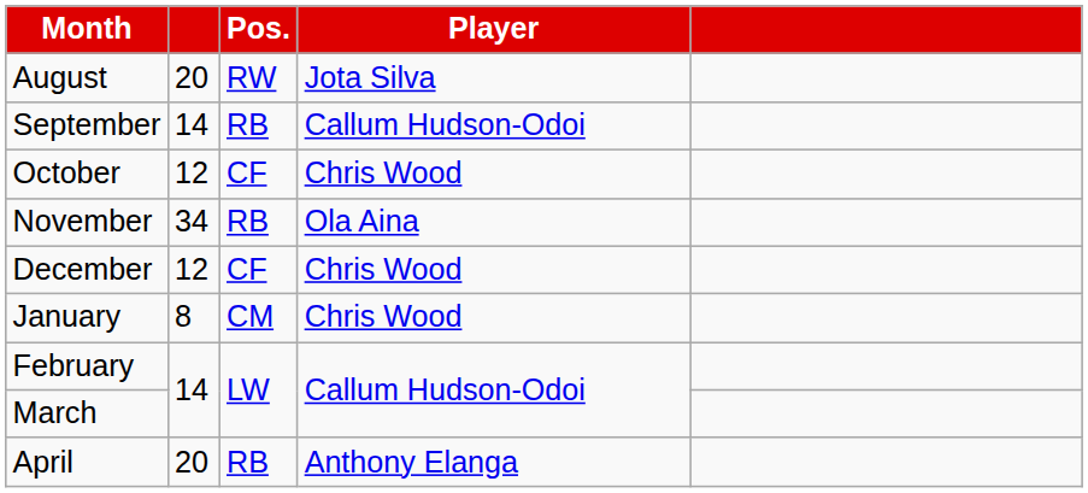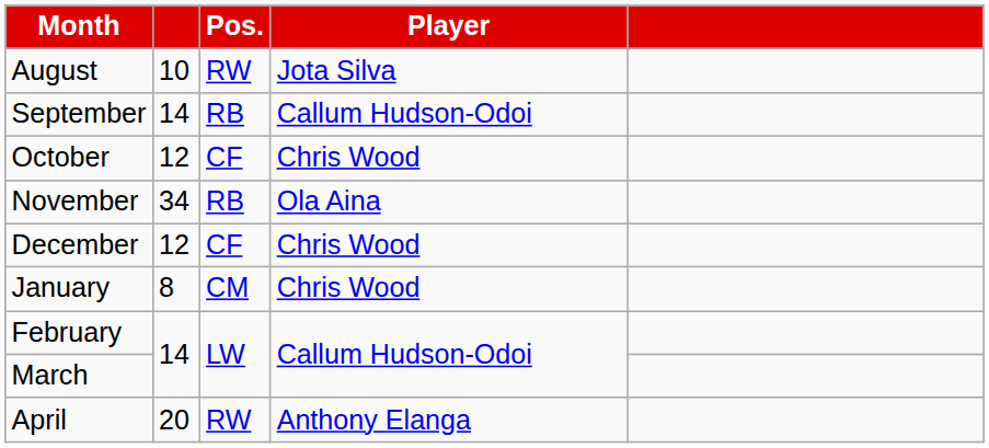August | column 2: 20 -> 10
April | Pos.: RB -> RW
